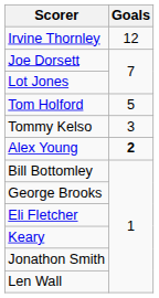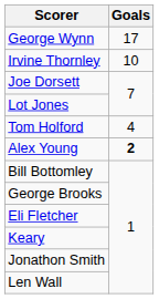+ row: George Wynn | 17
Irvine Thornley | Goals: 12 -> 10
Tom Holford | Goals: 5 -> 4
- row: Tommy Kelso | 3
